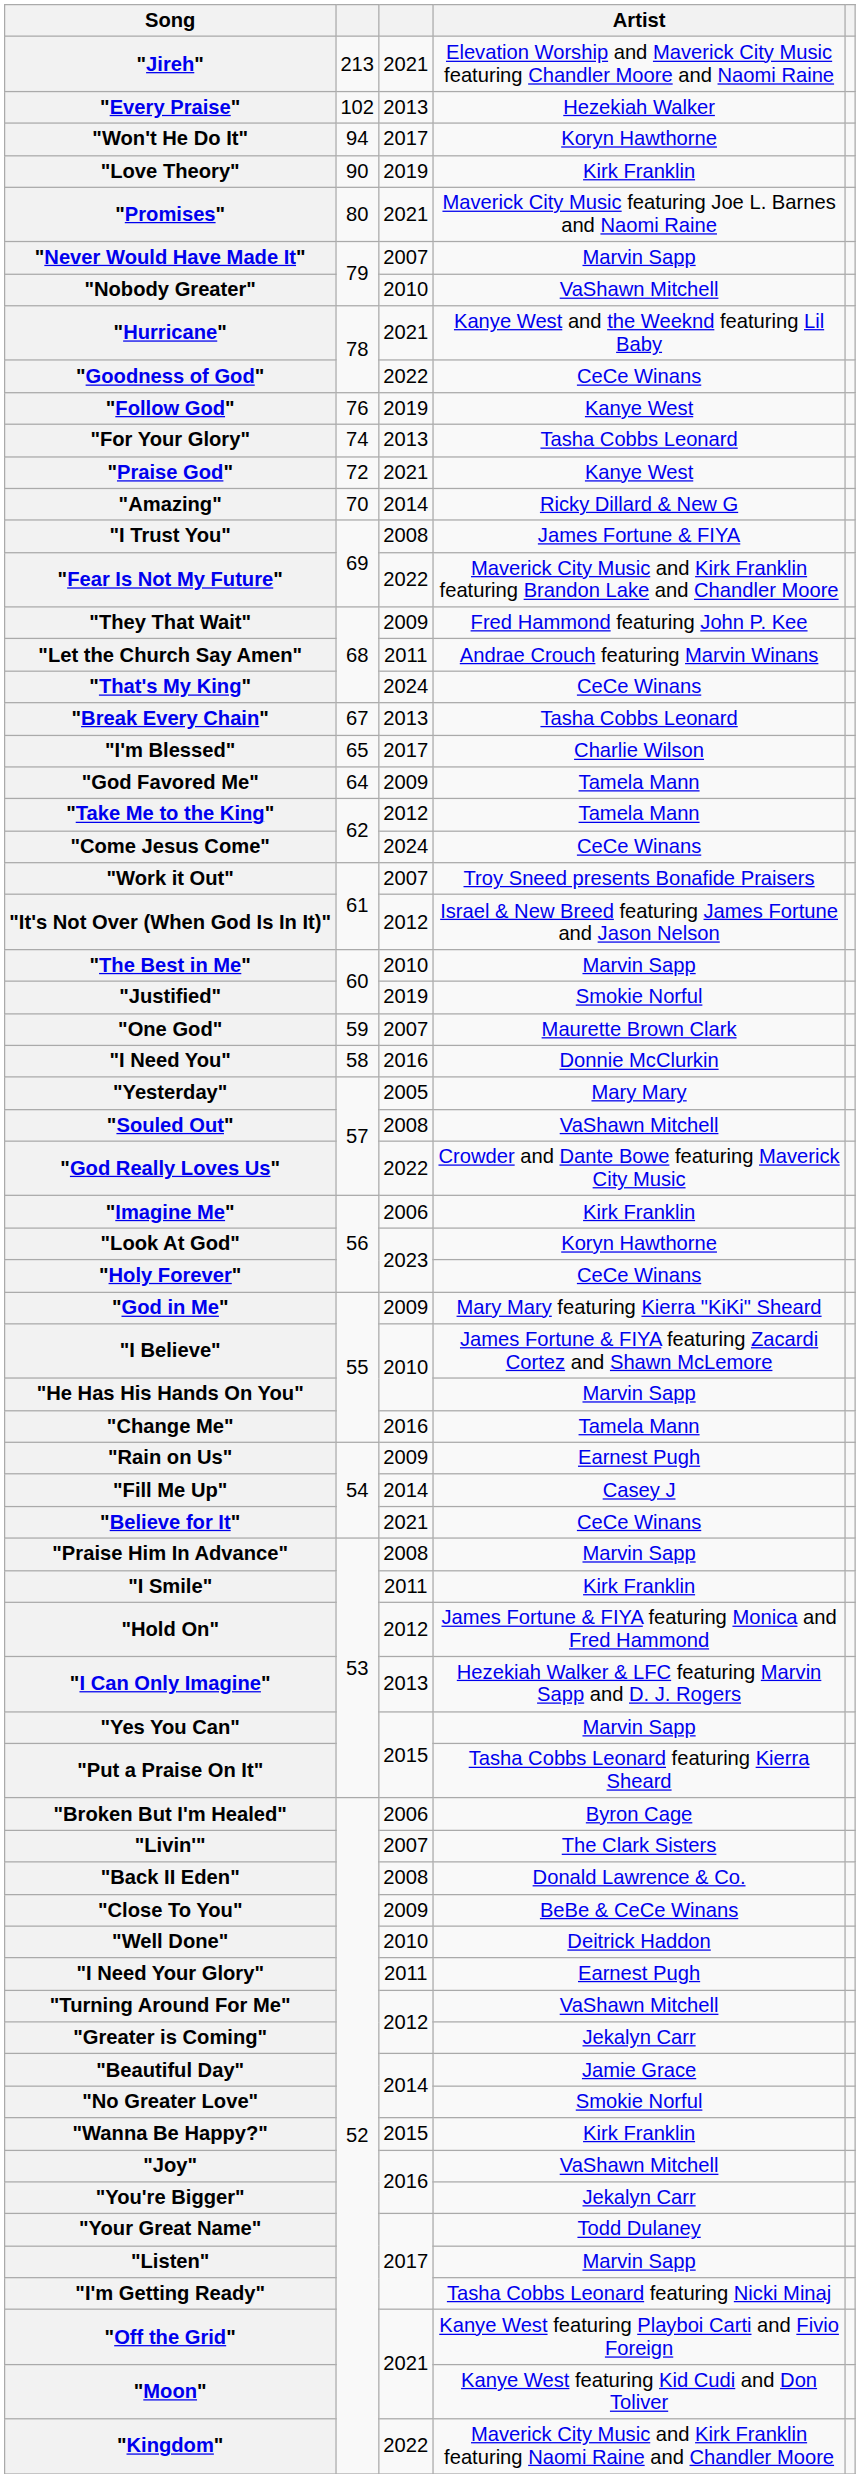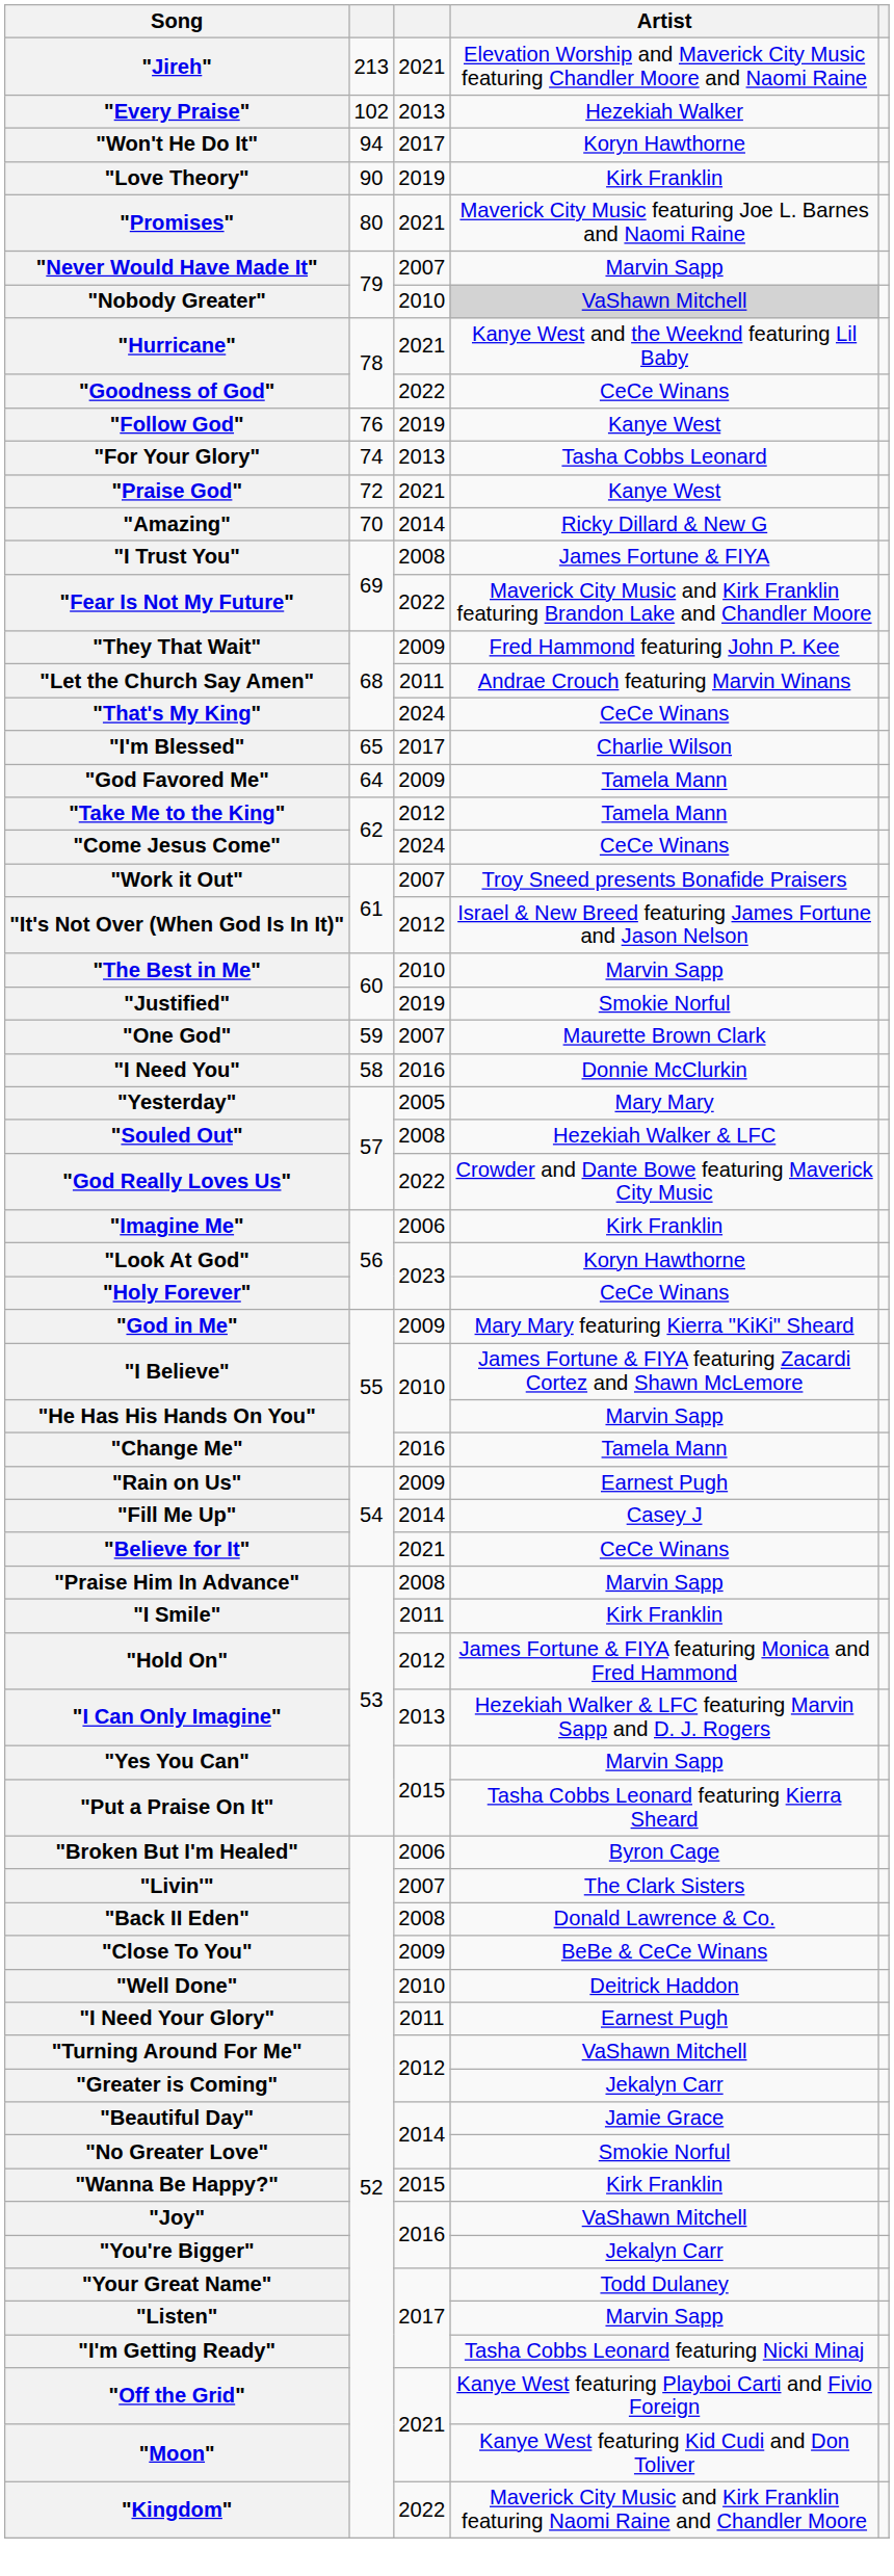"Nobody Greater" | Artist: no background -> lightgrey background
- row: "Break Every Chain" | 67 | 2013 | Tasha Cobbs Leonard
"Souled Out" | Artist: VaShawn Mitchell -> Hezekiah Walker & LFC
